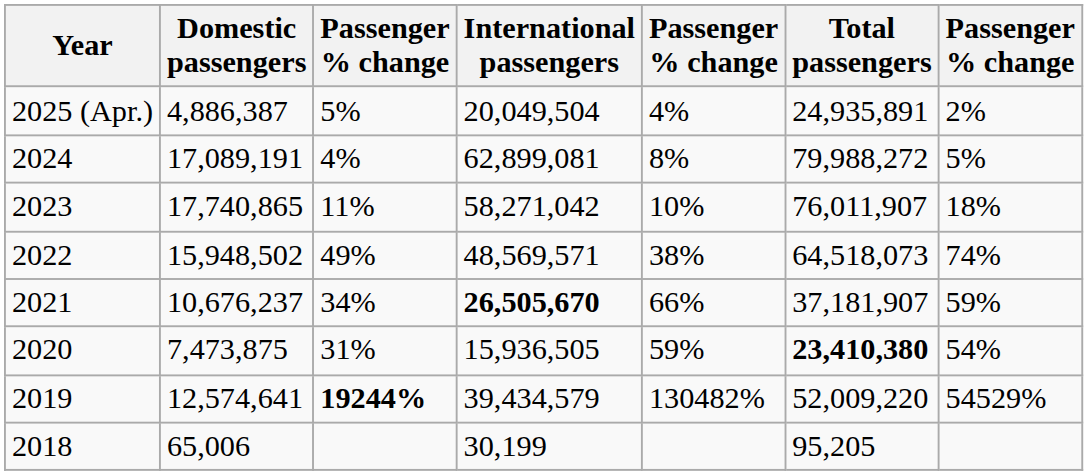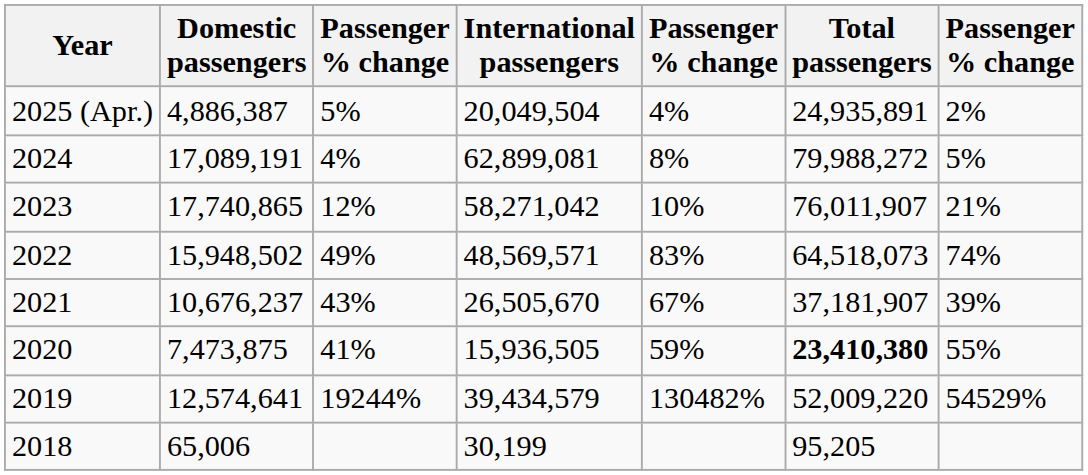2023 | column 3: 11% -> 12%
2023 | column 7: 18% -> 21%
2022 | column 5: 38% -> 83%
2021 | column 3: 34% -> 43%
2021 | International passengers: bold -> normal
2021 | column 5: 66% -> 67%
2021 | column 7: 59% -> 39%
2020 | column 3: 31% -> 41%
2020 | column 7: 54% -> 55%
2019 | column 3: bold -> normal
